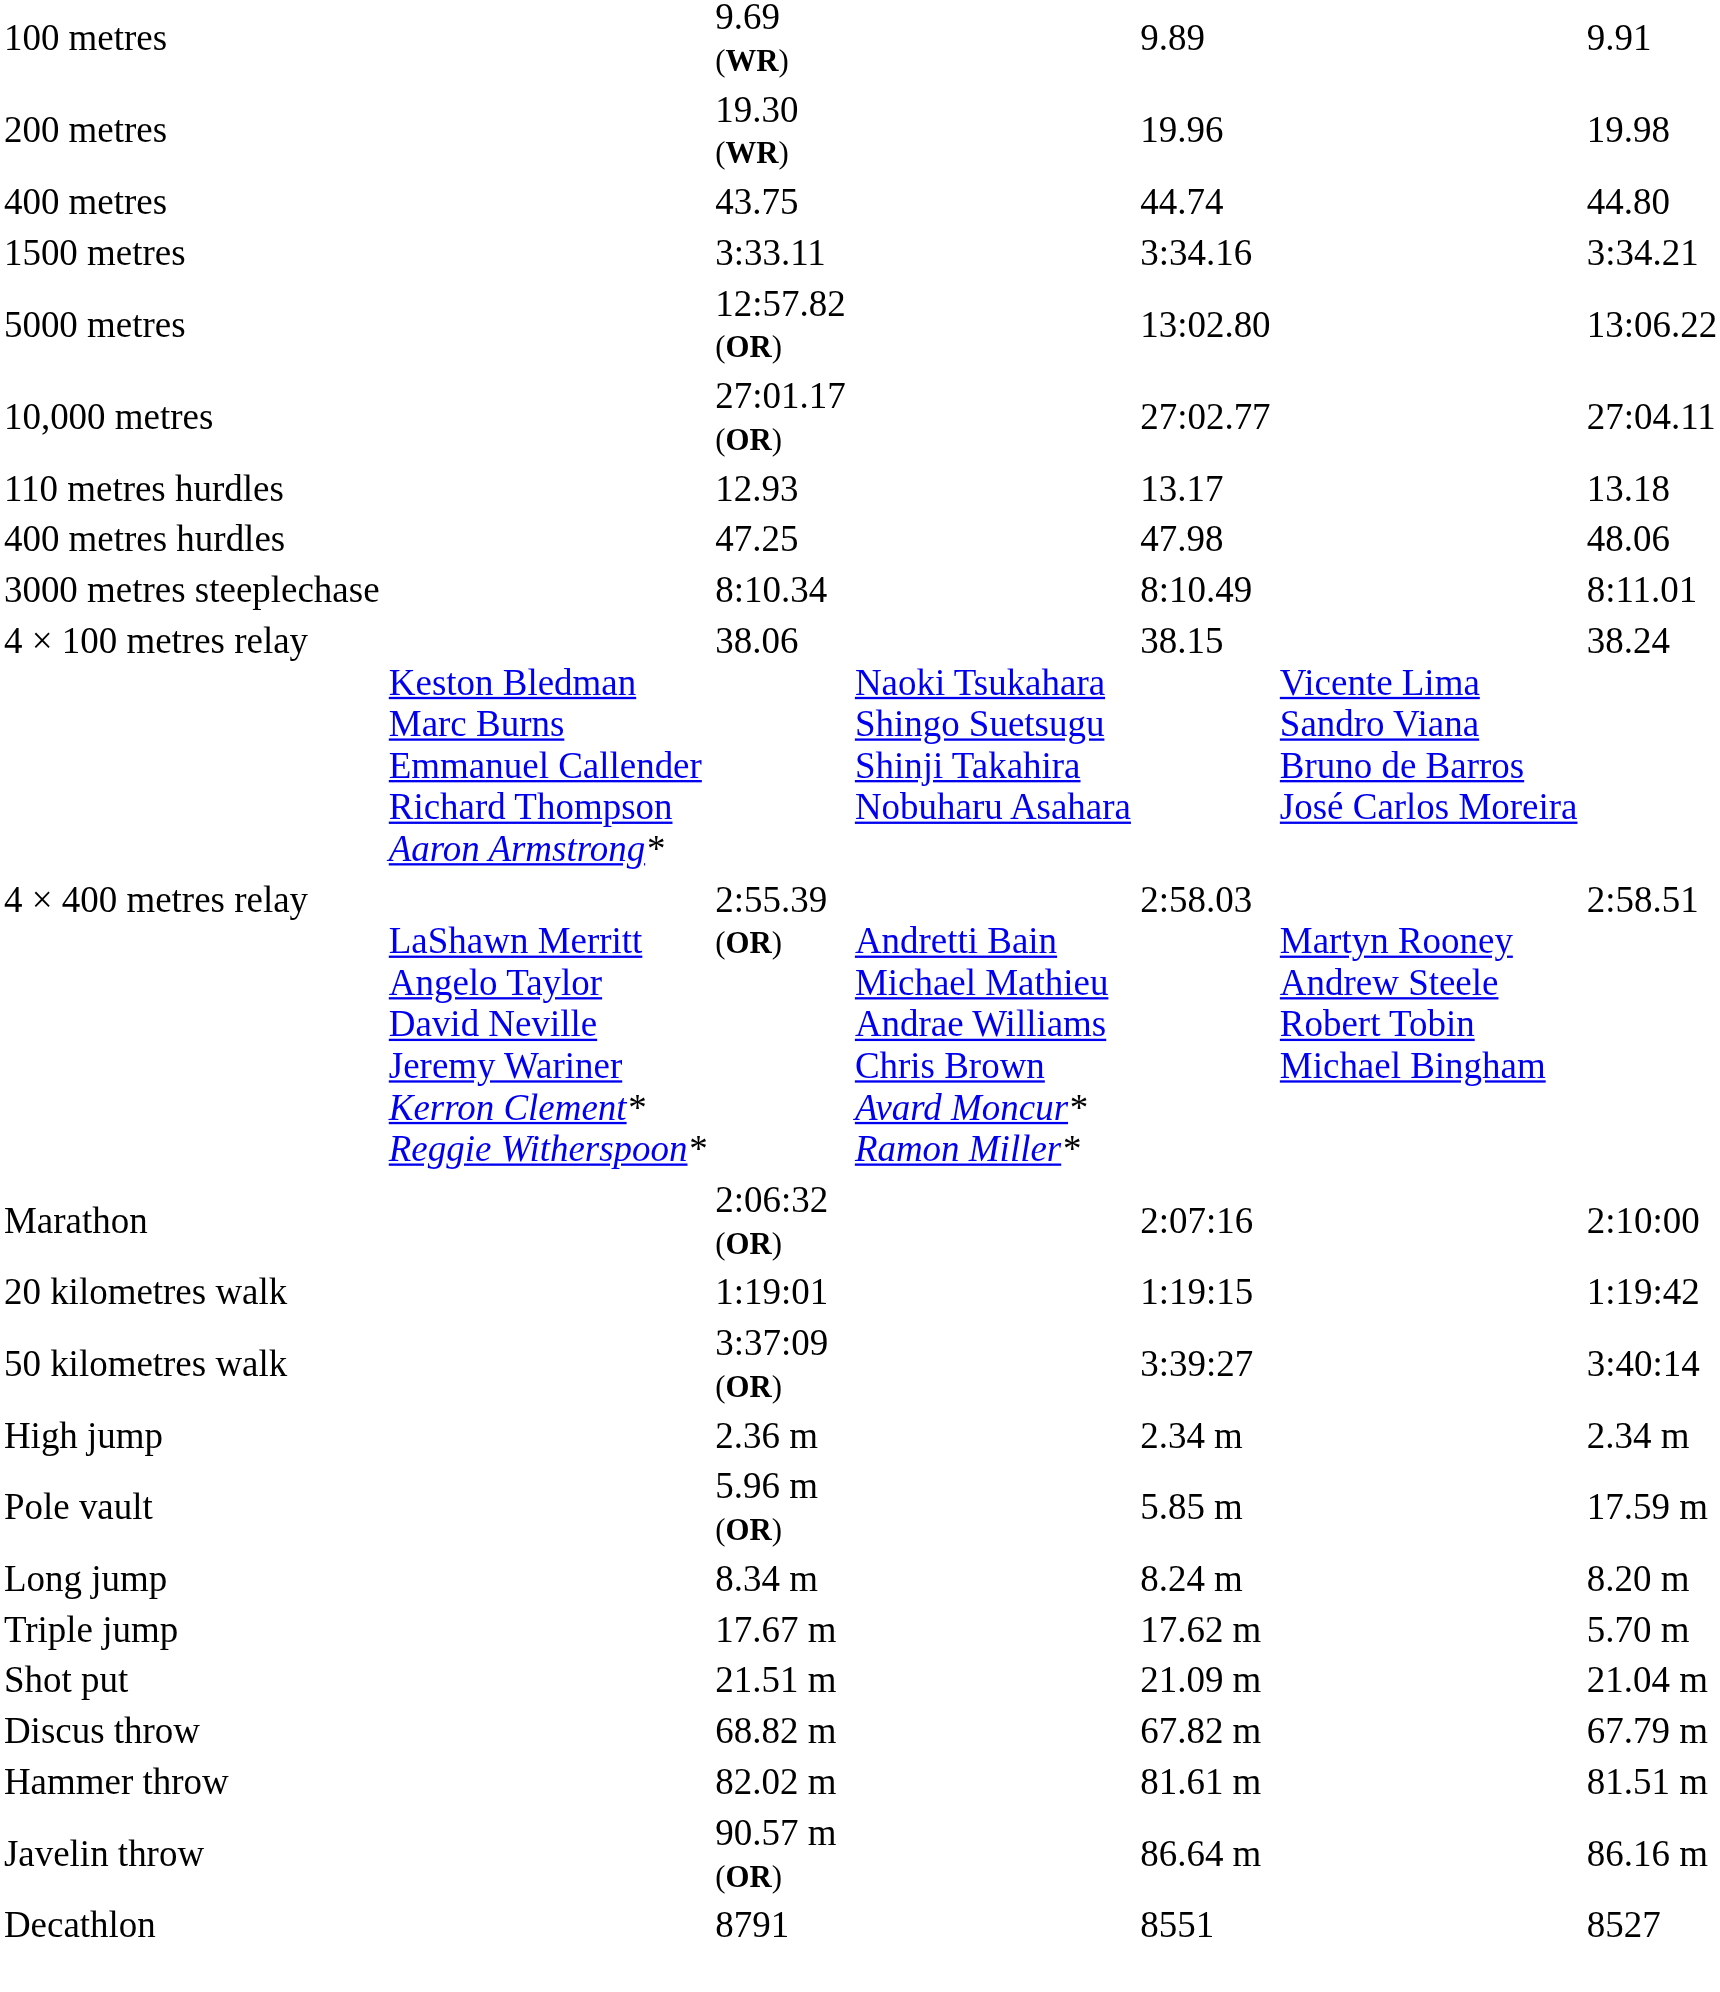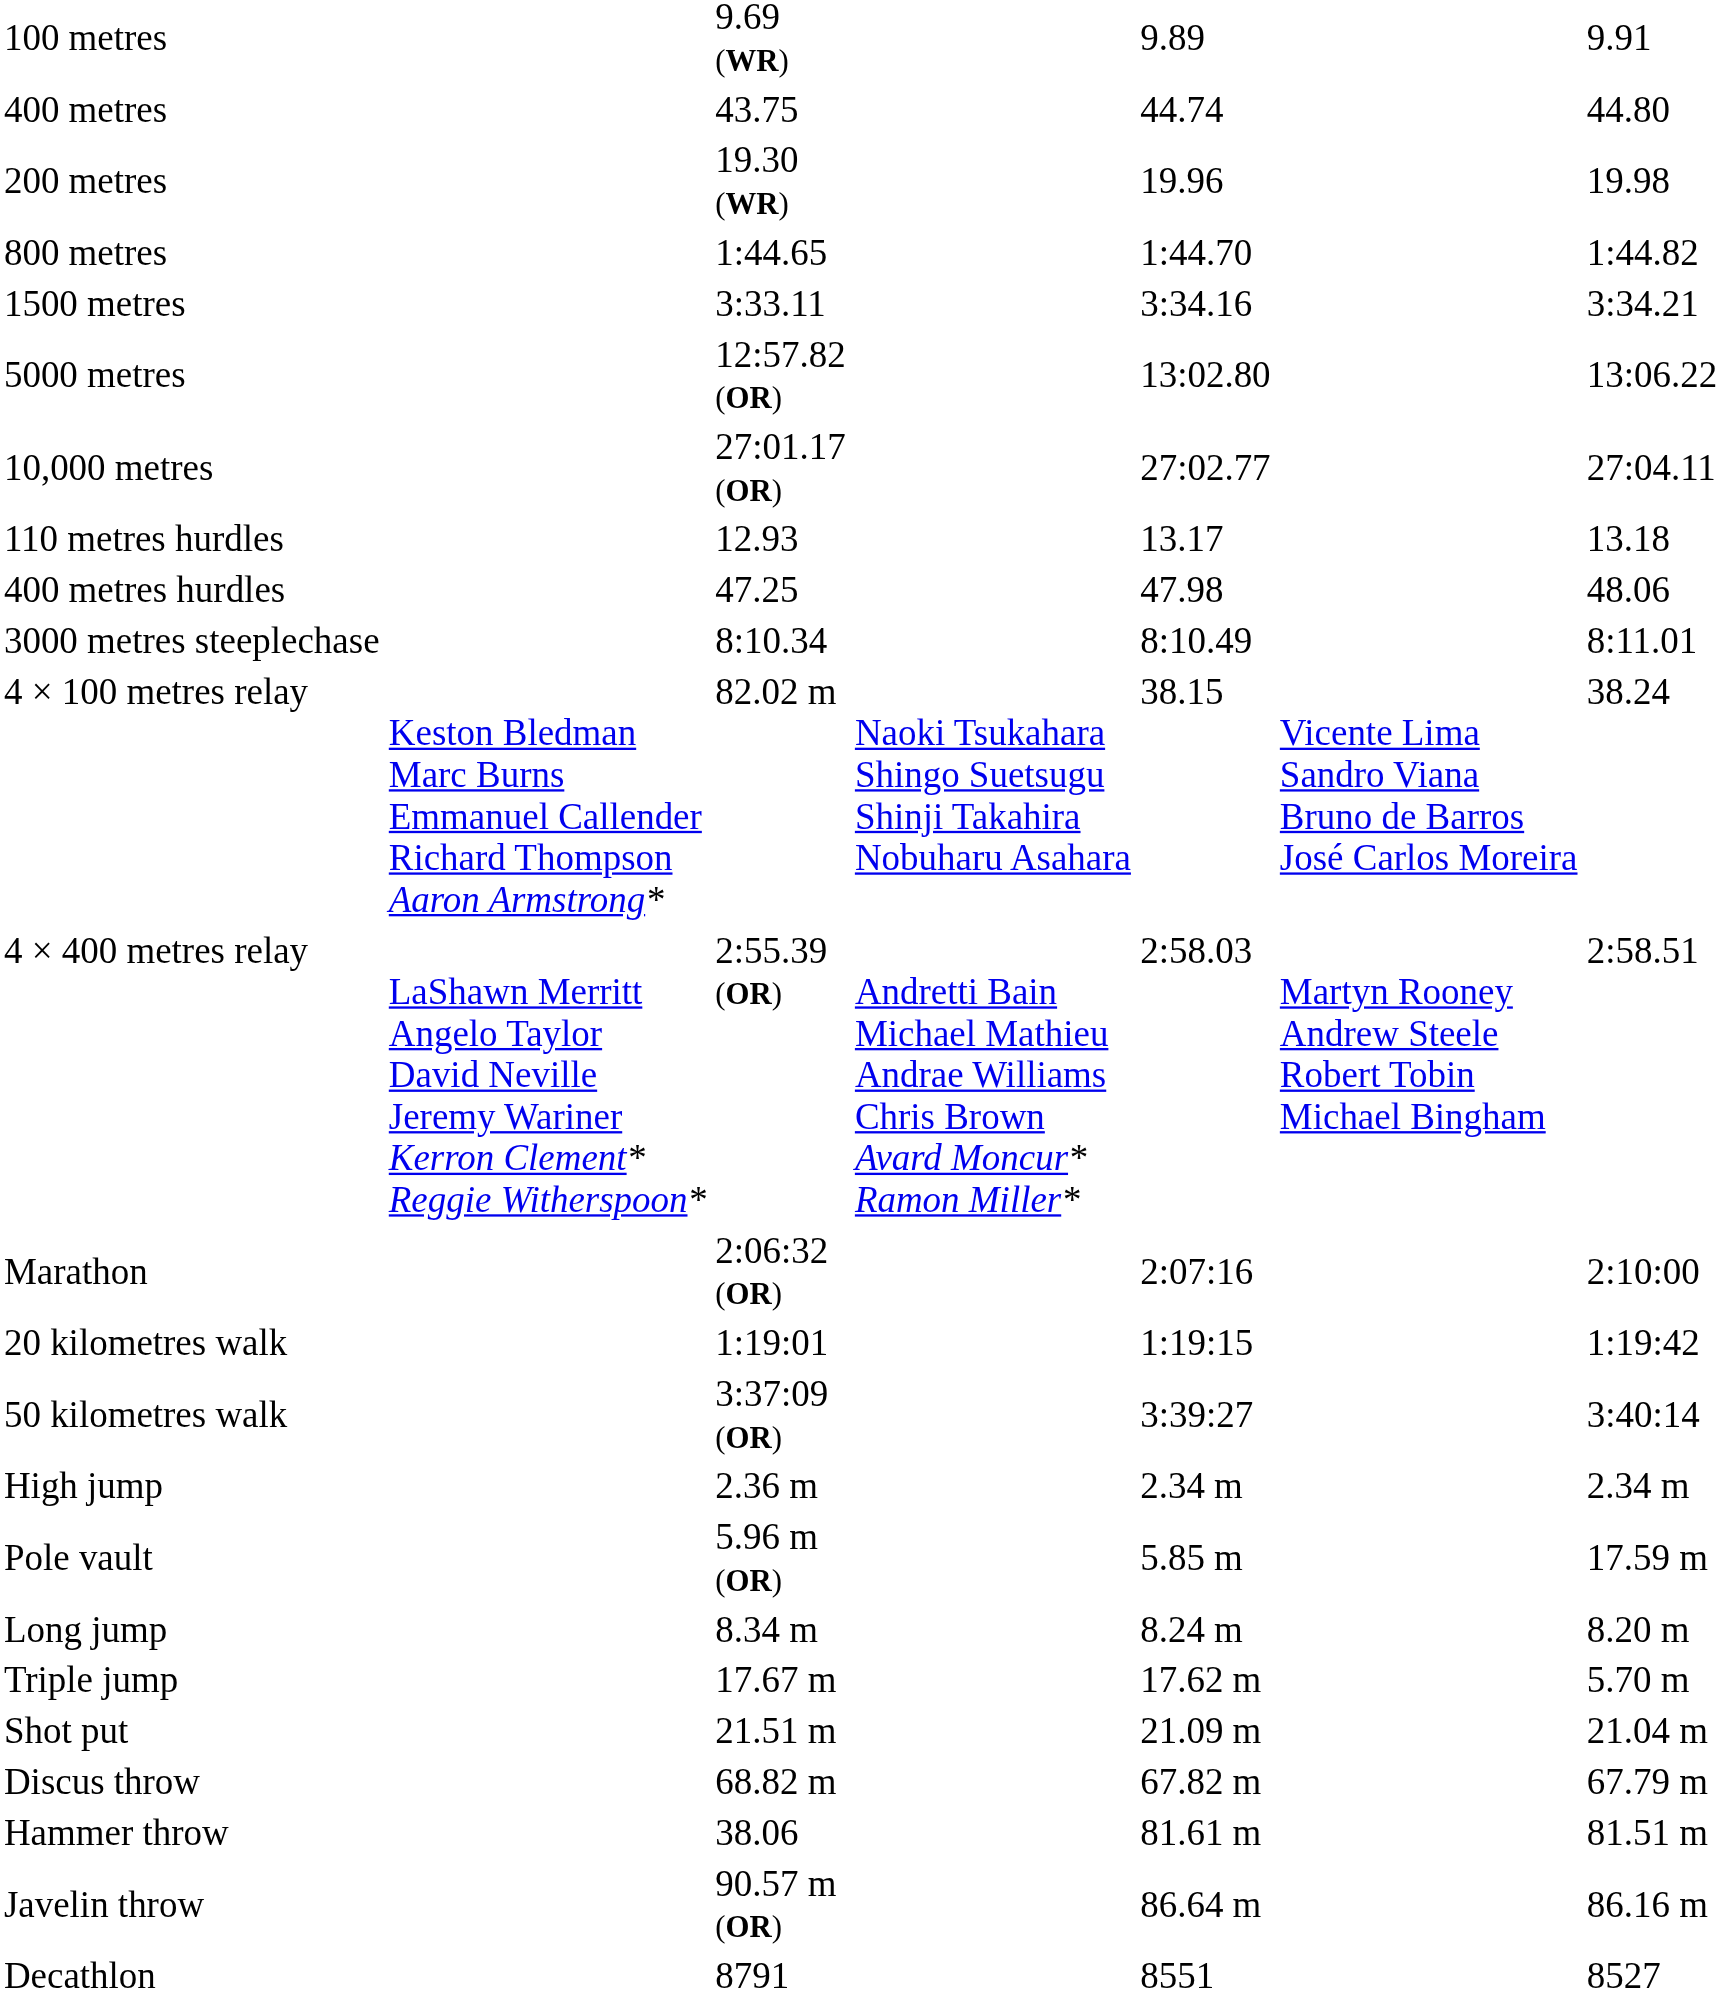rows swapped: 200 metres <-> 400 metres
+ row: 800 metres | 1:44.65 | 1:44.70 | 1:44.82
4 × 100 metres relay | column 3: 38.06 -> 82.02 m
Hammer throw | column 3: 82.02 m -> 38.06
